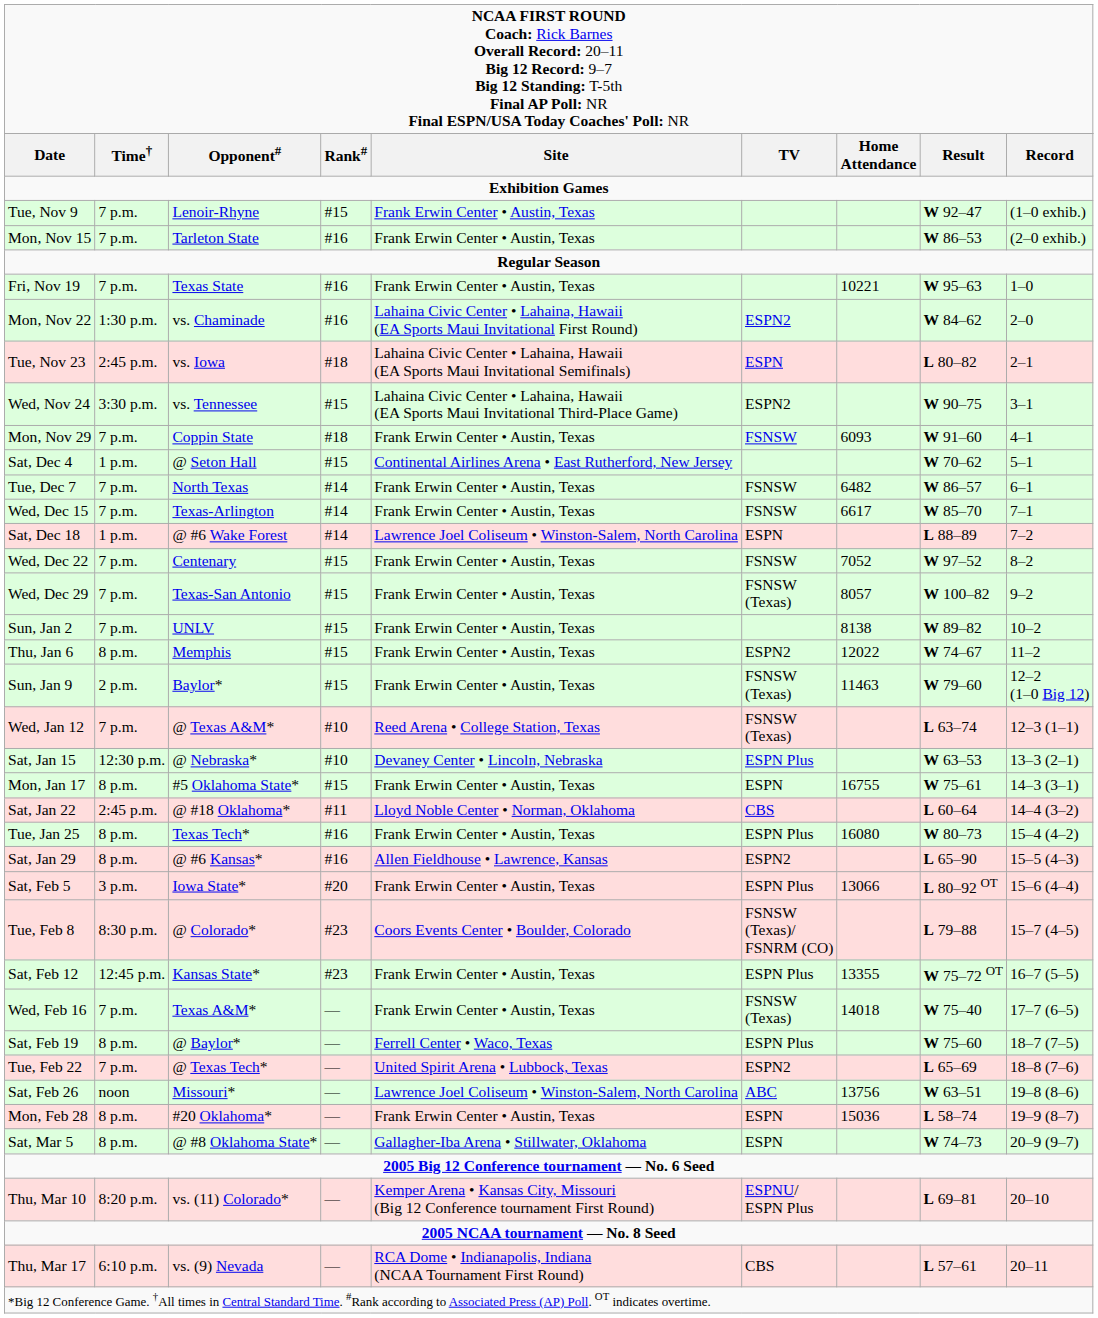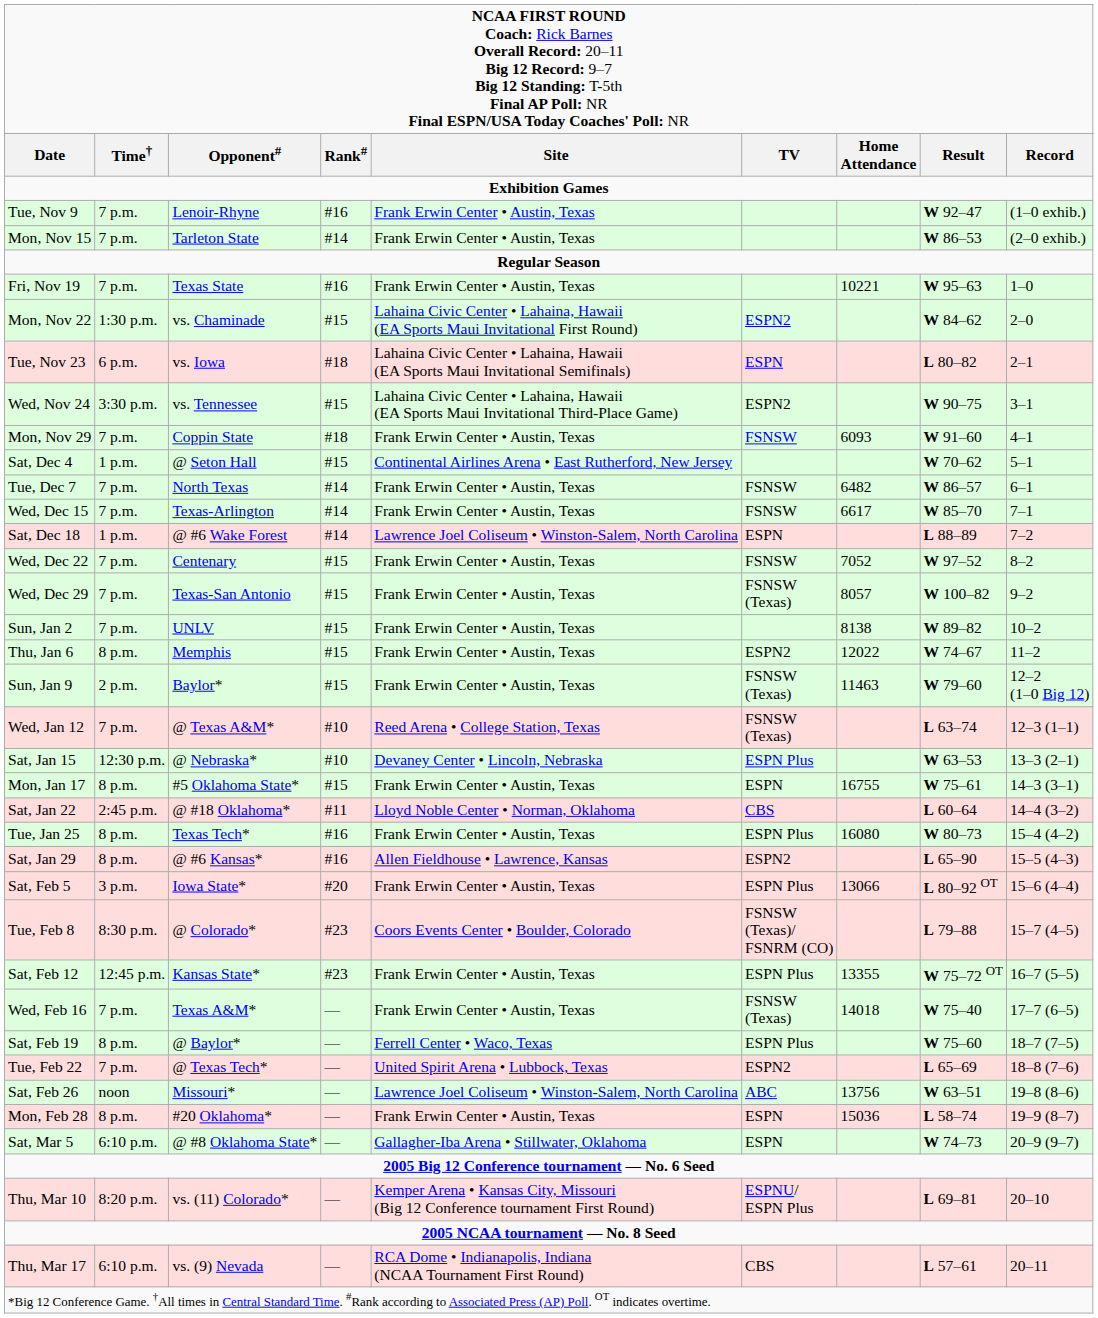Tue, Nov 9 | column 4: #15 -> #16
Mon, Nov 15 | column 4: #16 -> #14
Mon, Nov 22 | column 4: #16 -> #15
Tue, Nov 23 | column 2: 2:45 p.m. -> 6 p.m.
Sat, Mar 5 | column 2: 8 p.m. -> 6:10 p.m.
